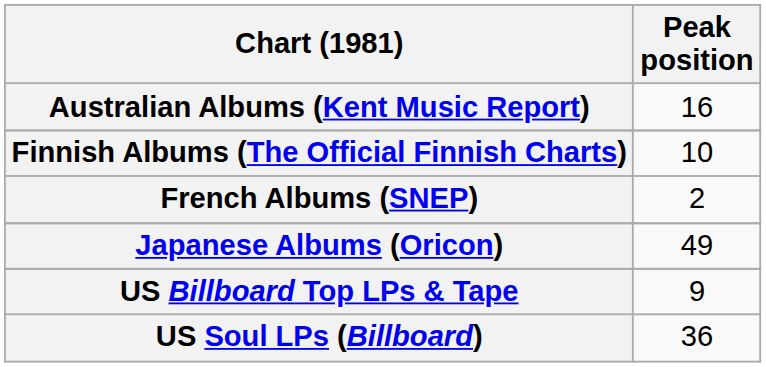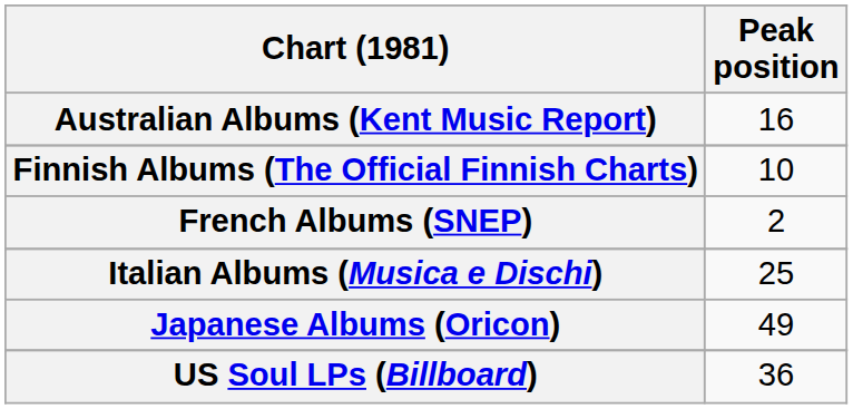+ row: Italian Albums (Musica e Dischi) | 25
- row: US Billboard Top LPs & Tape | 9
